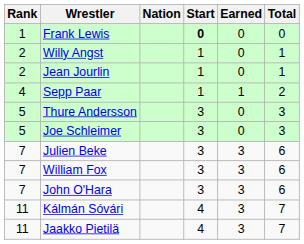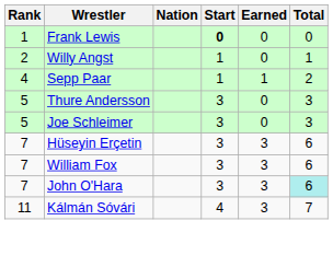- row: 2 | Jean Jourlin | 1 | 0 | 1
- row: 7 | Julien Beke | 3 | 3 | 6
+ row: 7 | Hüseyin Erçetin | 3 | 3 | 6
John O'Hara | Total: no background -> paleturquoise background
- row: 11 | Jaakko Pietilä | 4 | 3 | 7
